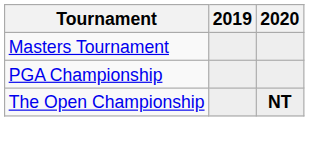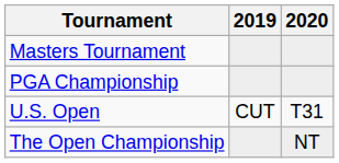+ row: U.S. Open | CUT | T31
The Open Championship | 2020: bold -> normal
